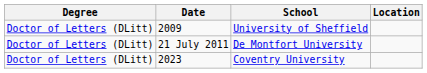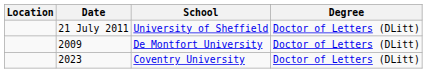columns swapped: Location <-> Degree
University of Sheffield | Date: 2009 -> 21 July 2011
De Montfort University | Date: 21 July 2011 -> 2009
